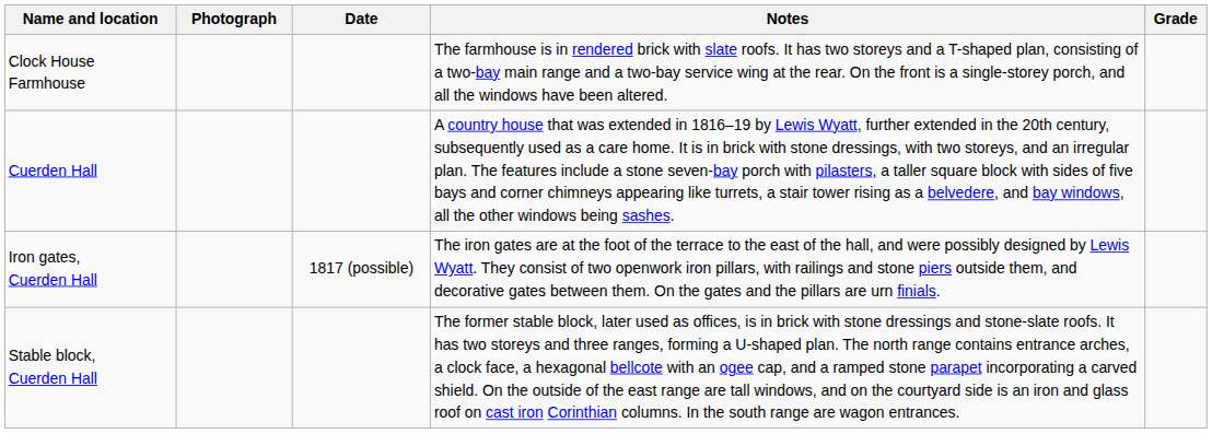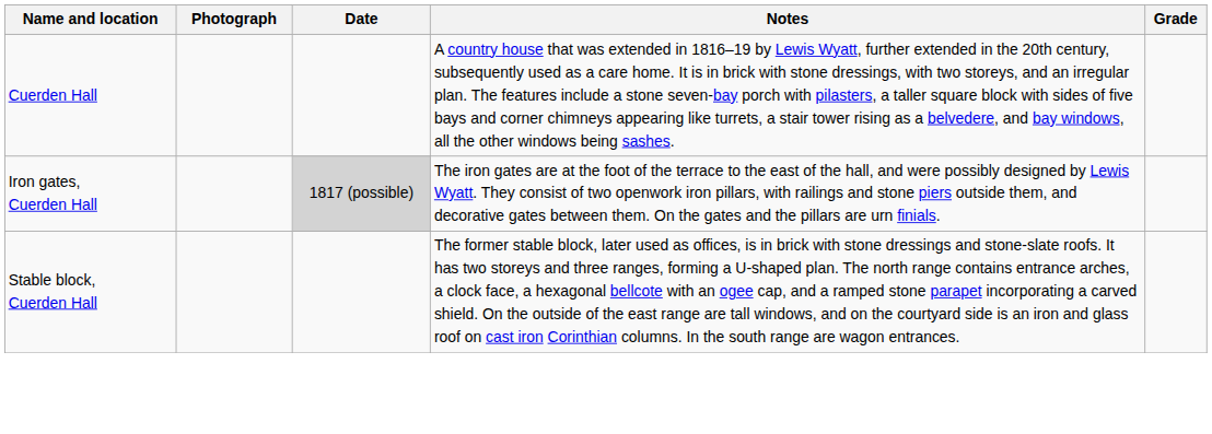- row: Clock House Farmhouse | The farmhouse is in rendered brick with slate roofs. It has two storeys and a T-shaped plan, consisting of a two-bay main range and a two-bay service wing at the rear. On the front is a single-storey porch, and all the windows have been altered.
Iron gates, Cuerden Hall | Date: no background -> lightgrey background
